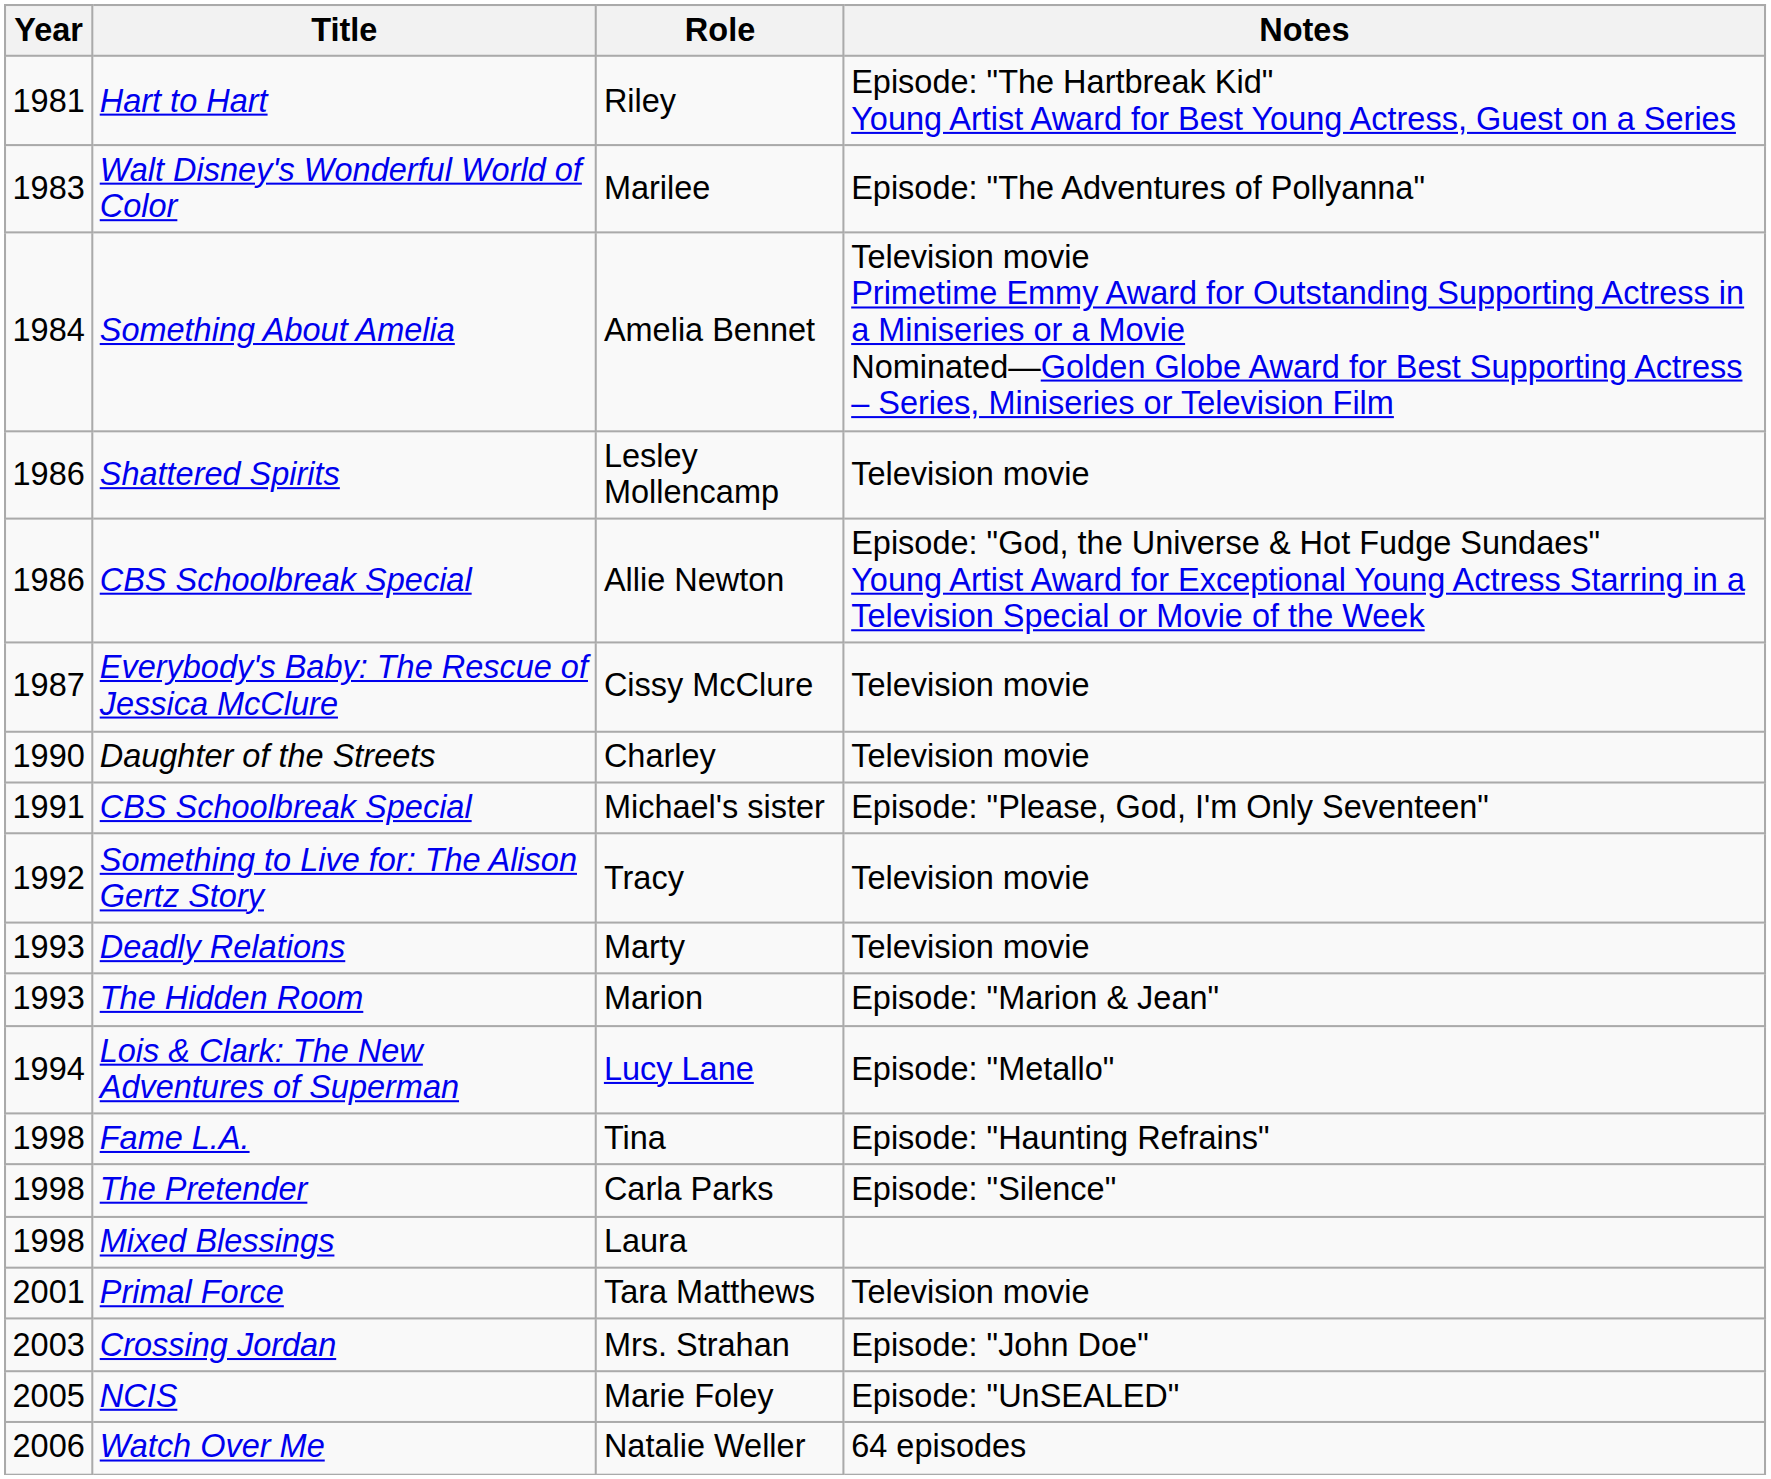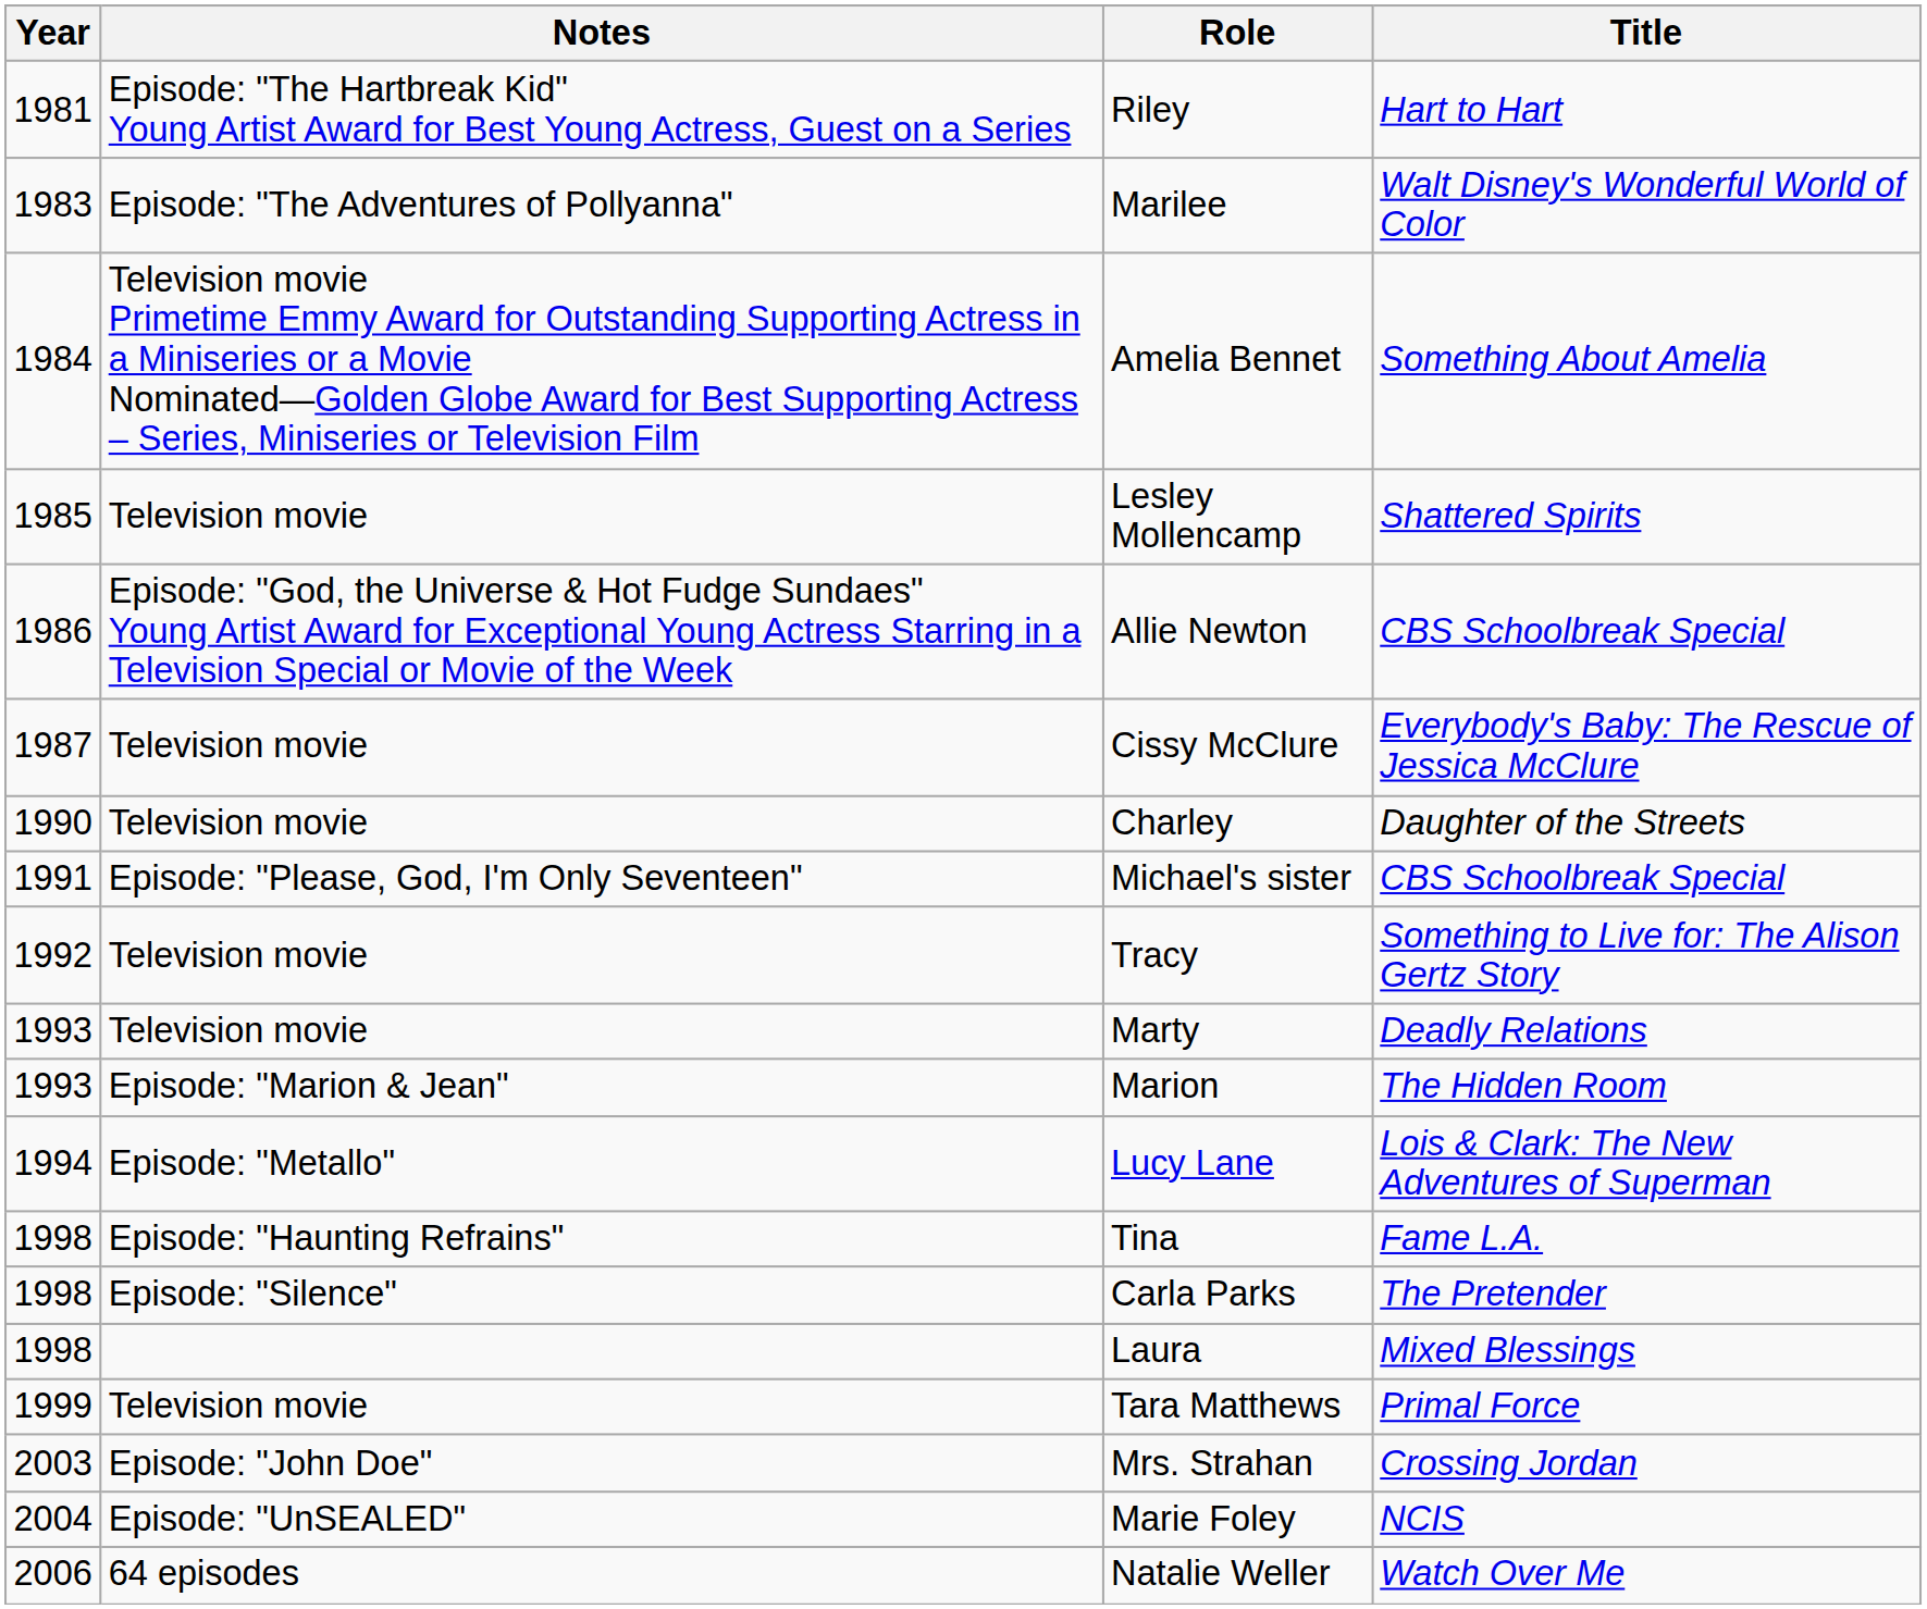columns swapped: Title <-> Notes
Lesley Mollencamp | Year: 1986 -> 1985
Tara Matthews | Year: 2001 -> 1999
Marie Foley | Year: 2005 -> 2004
